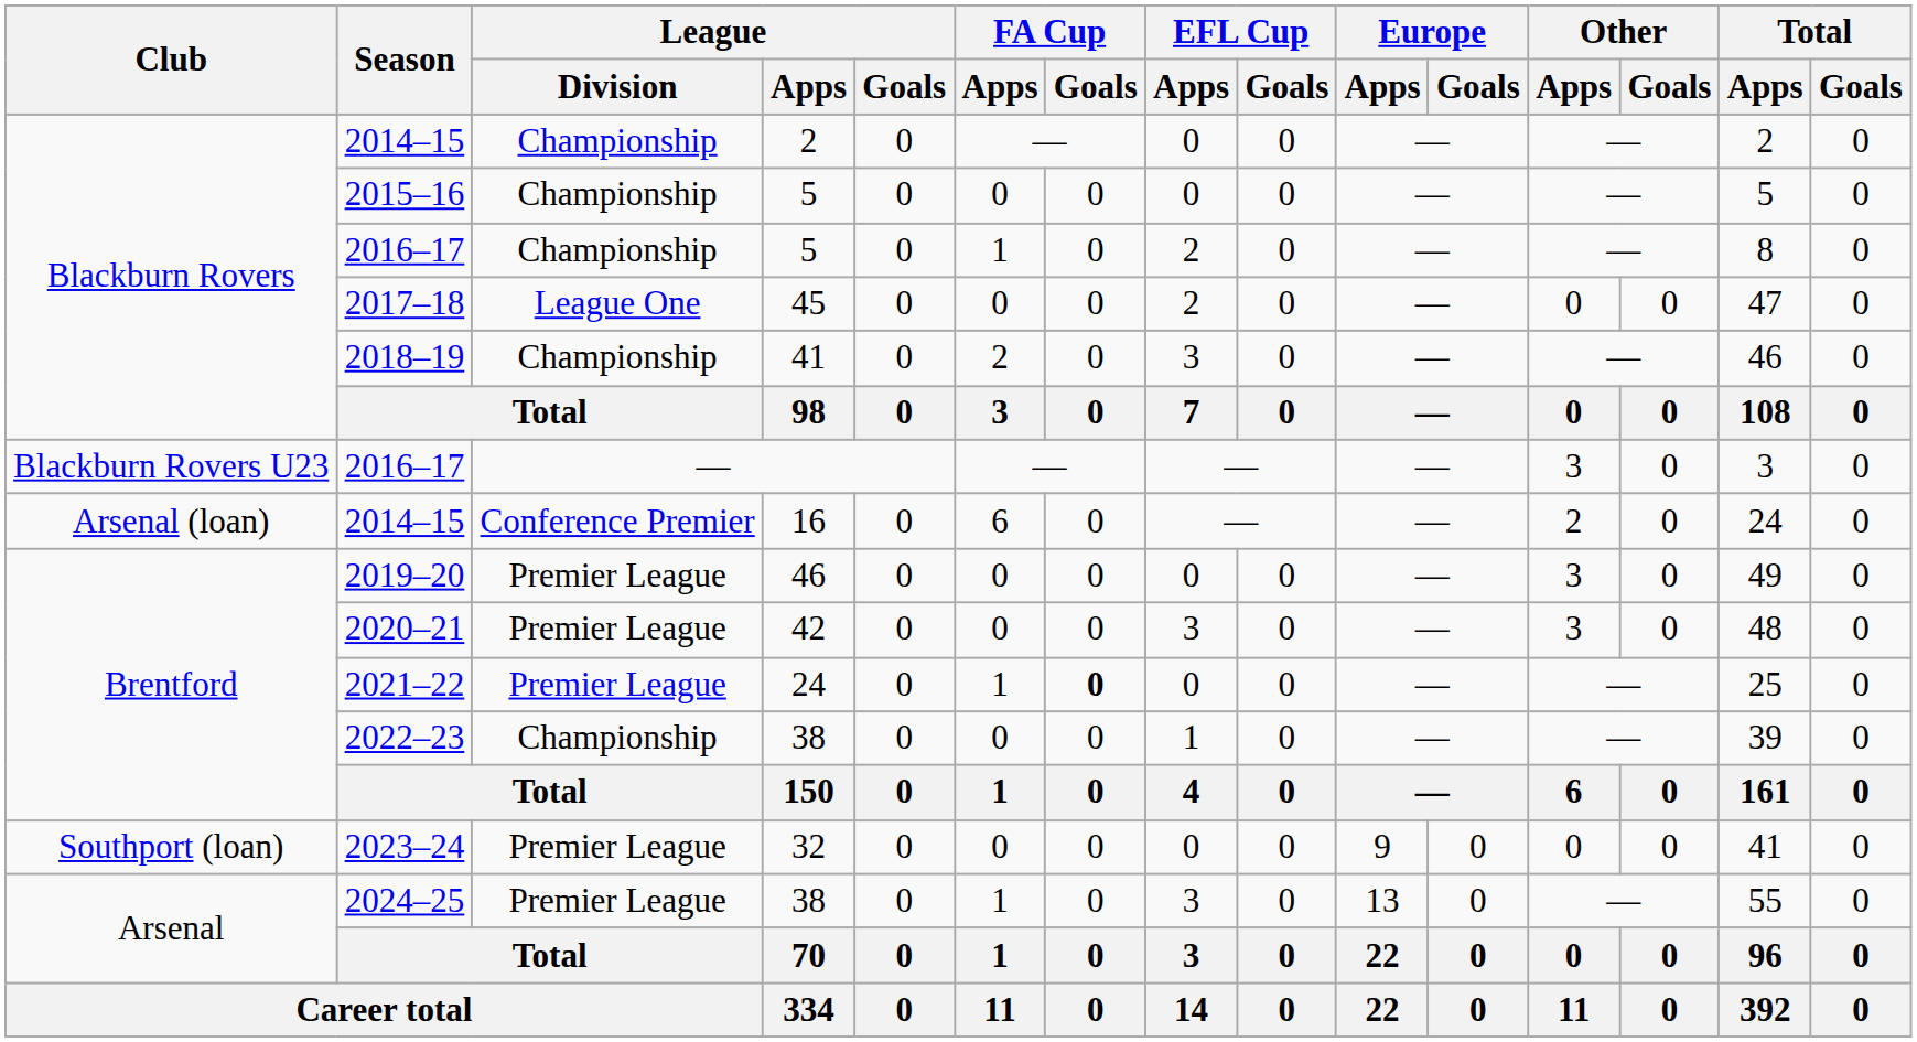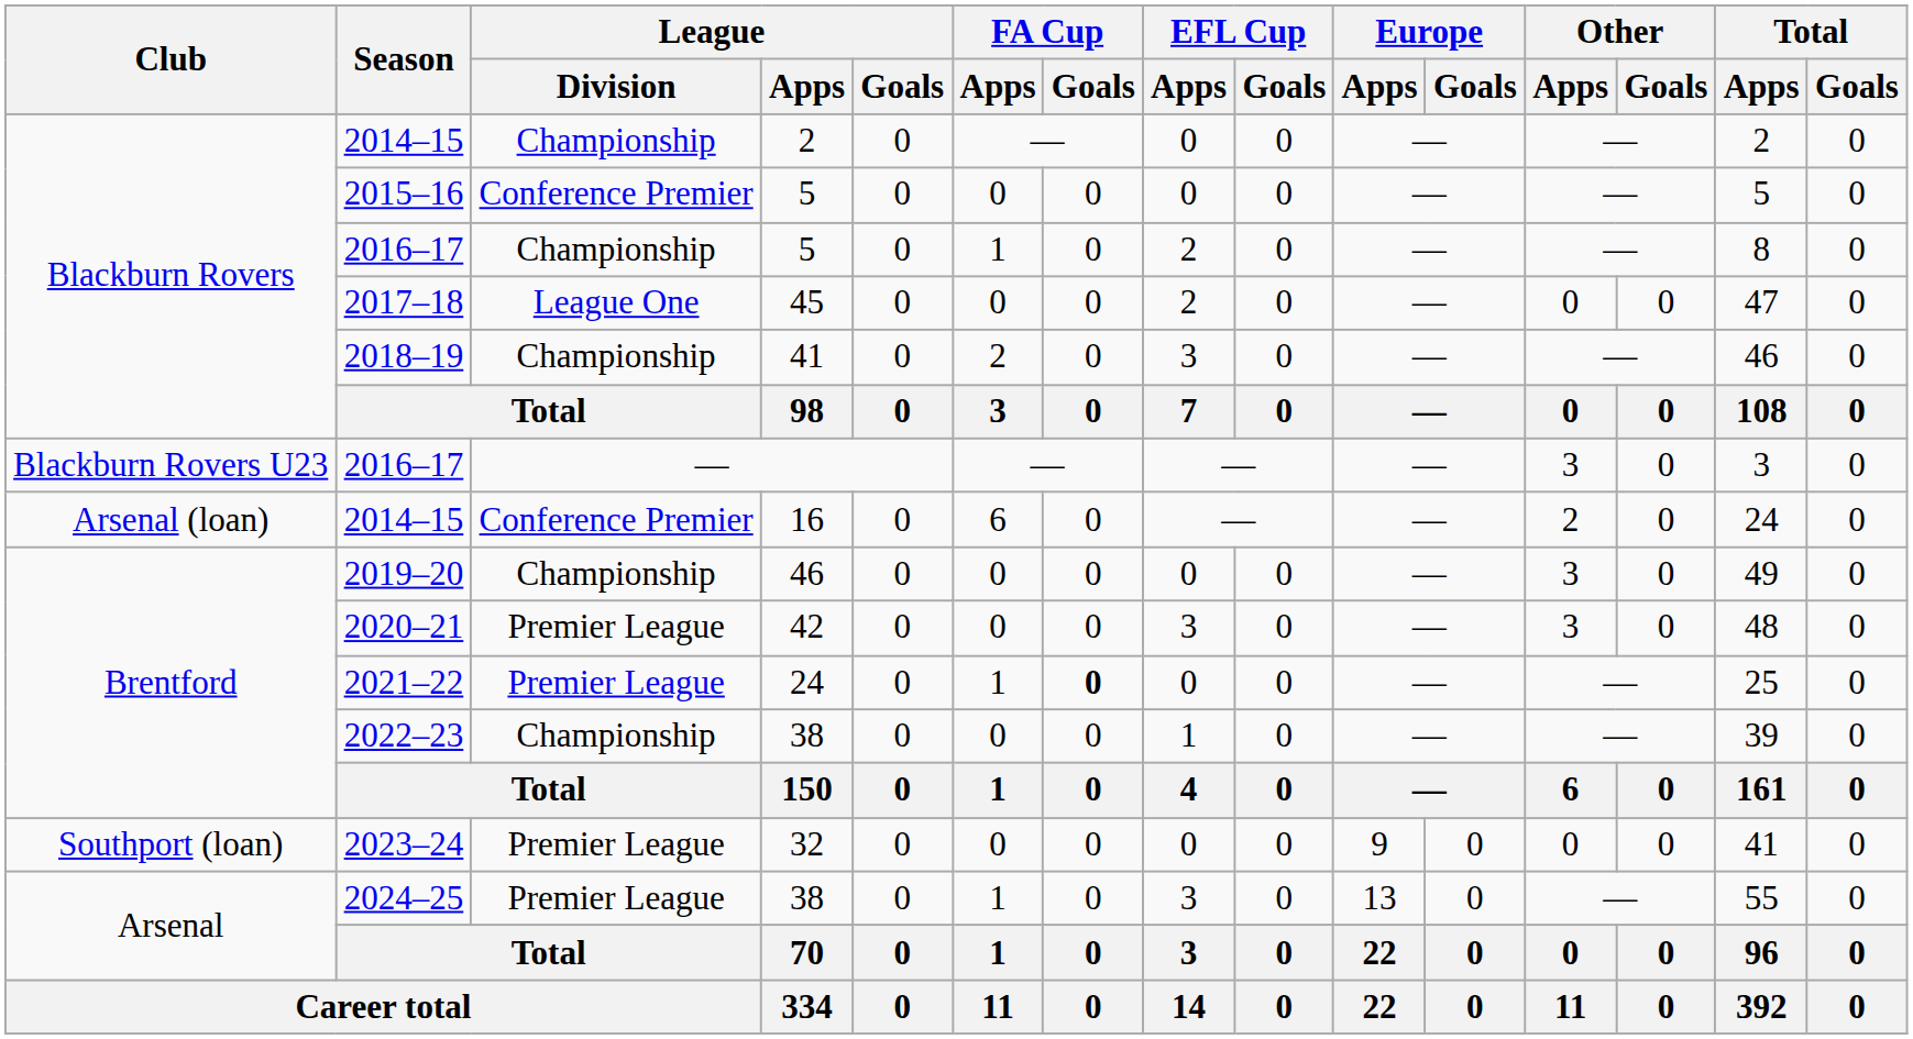2015–16 | League / Division: Championship -> Conference Premier
2019–20 | League / Division: Premier League -> Championship
